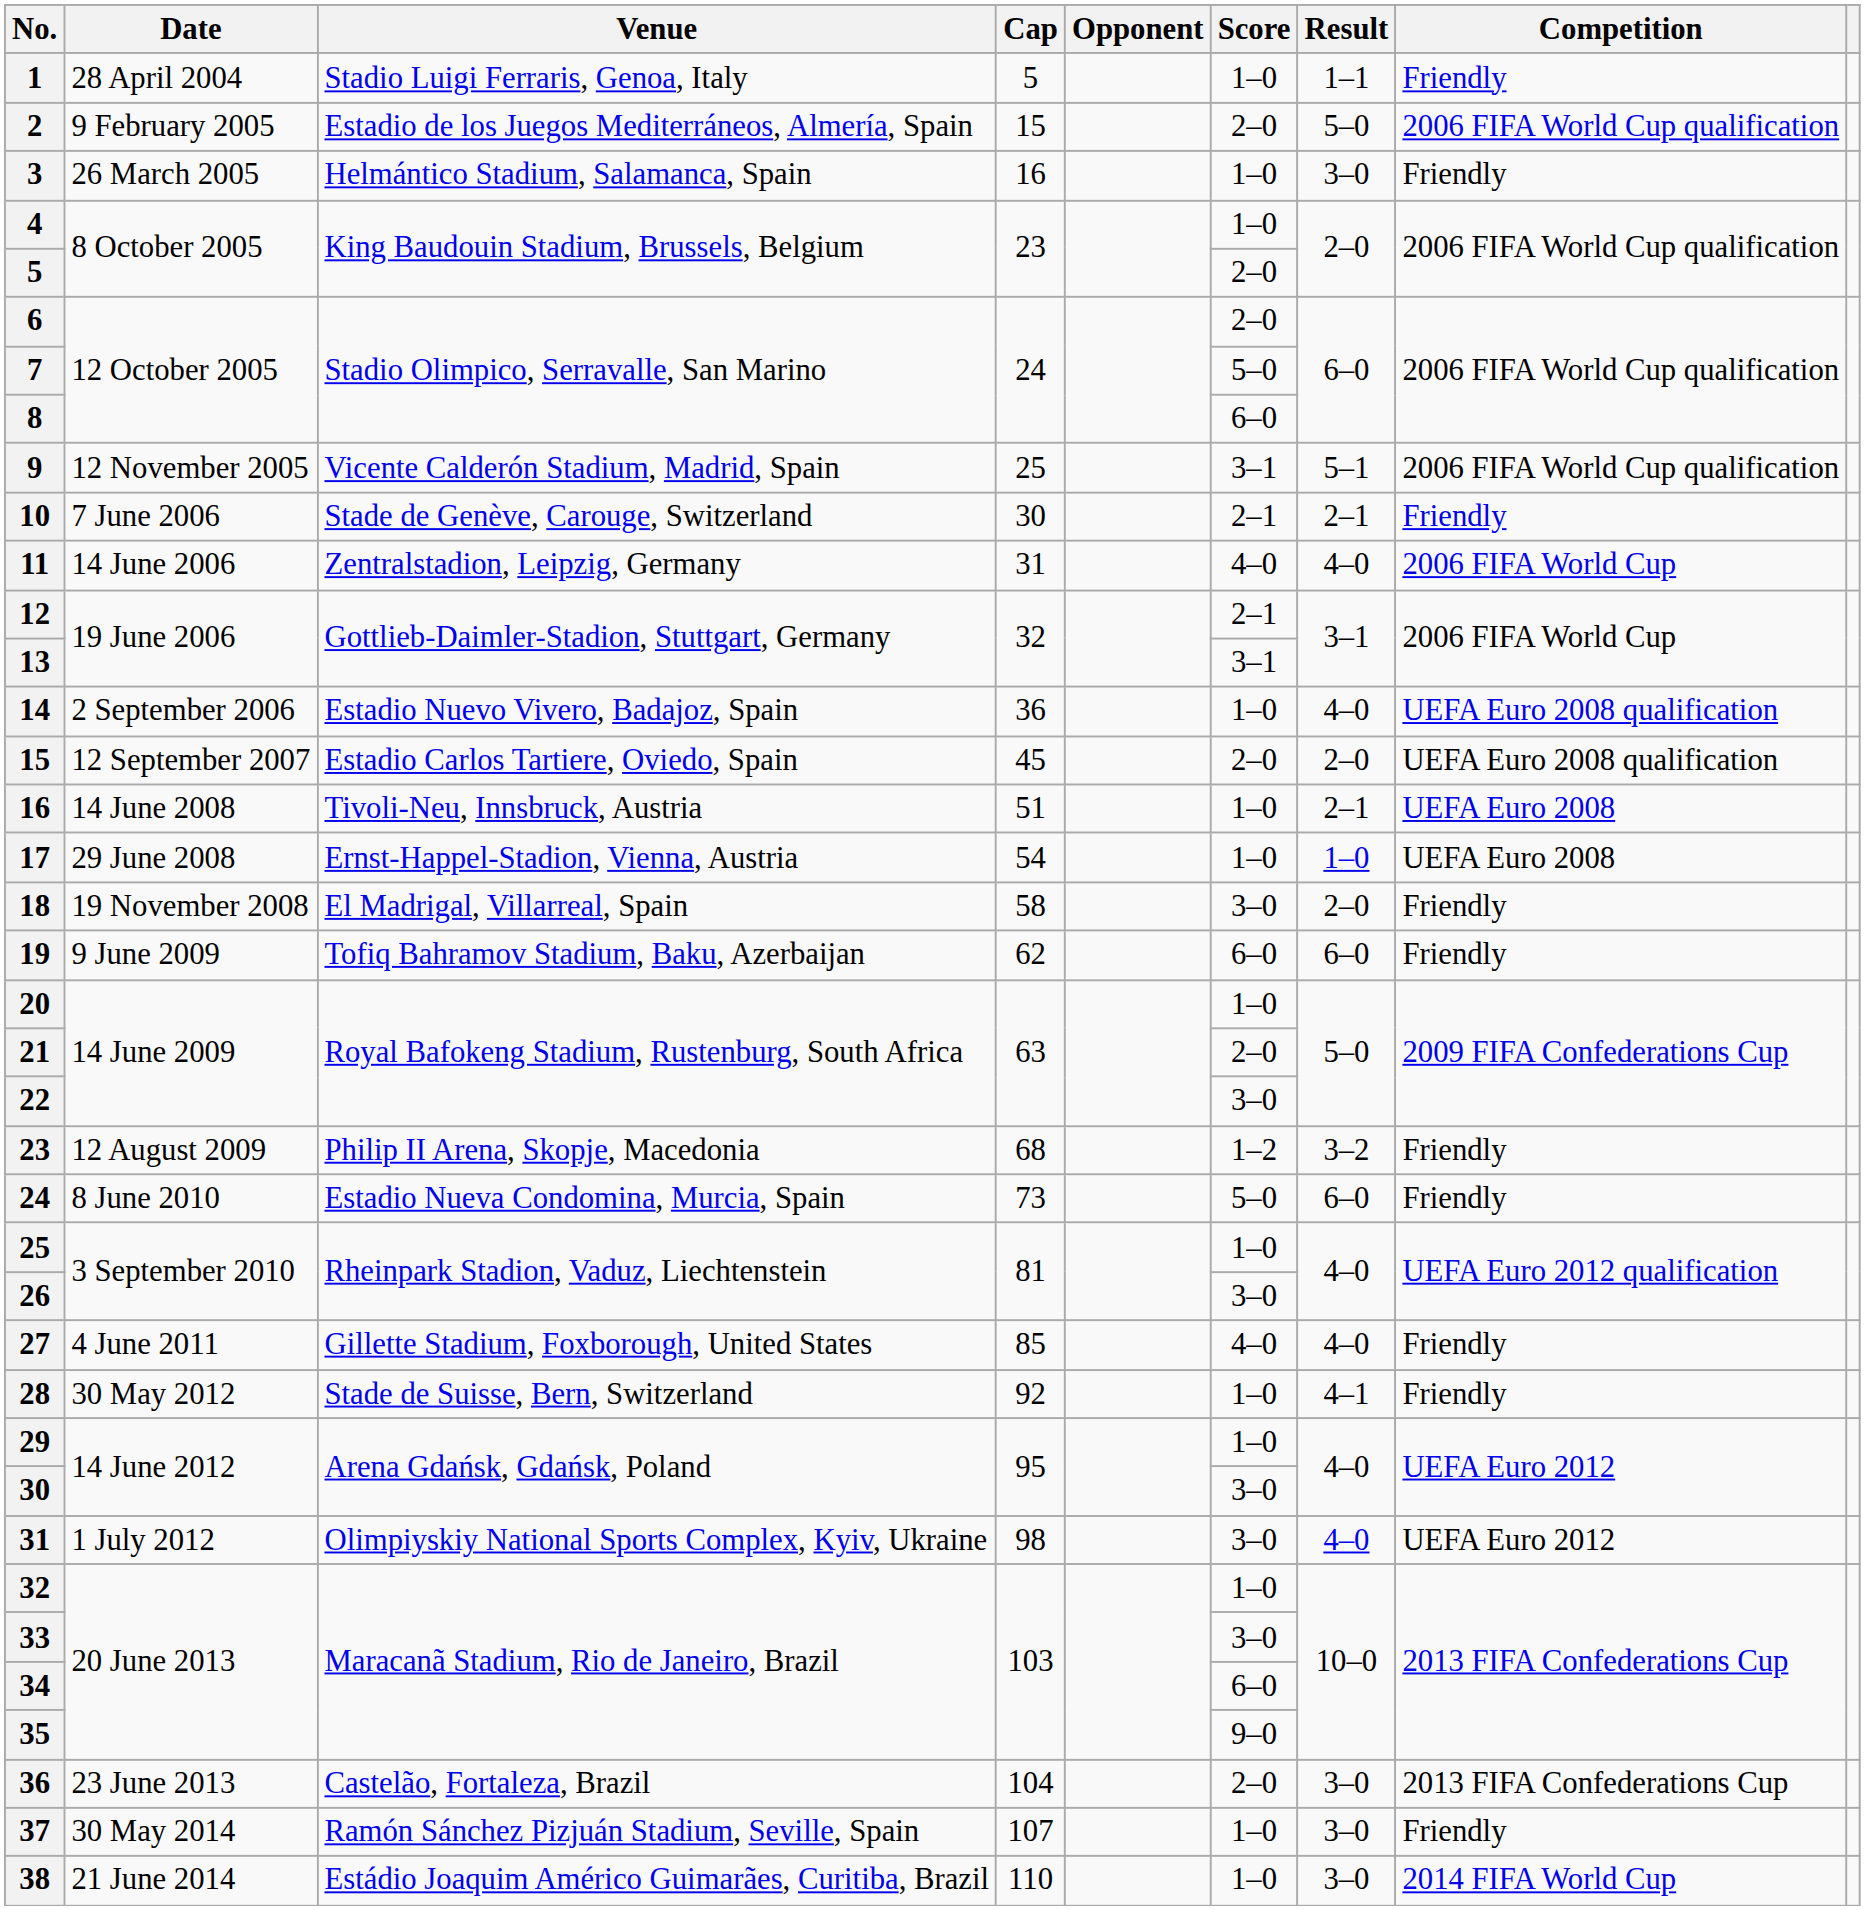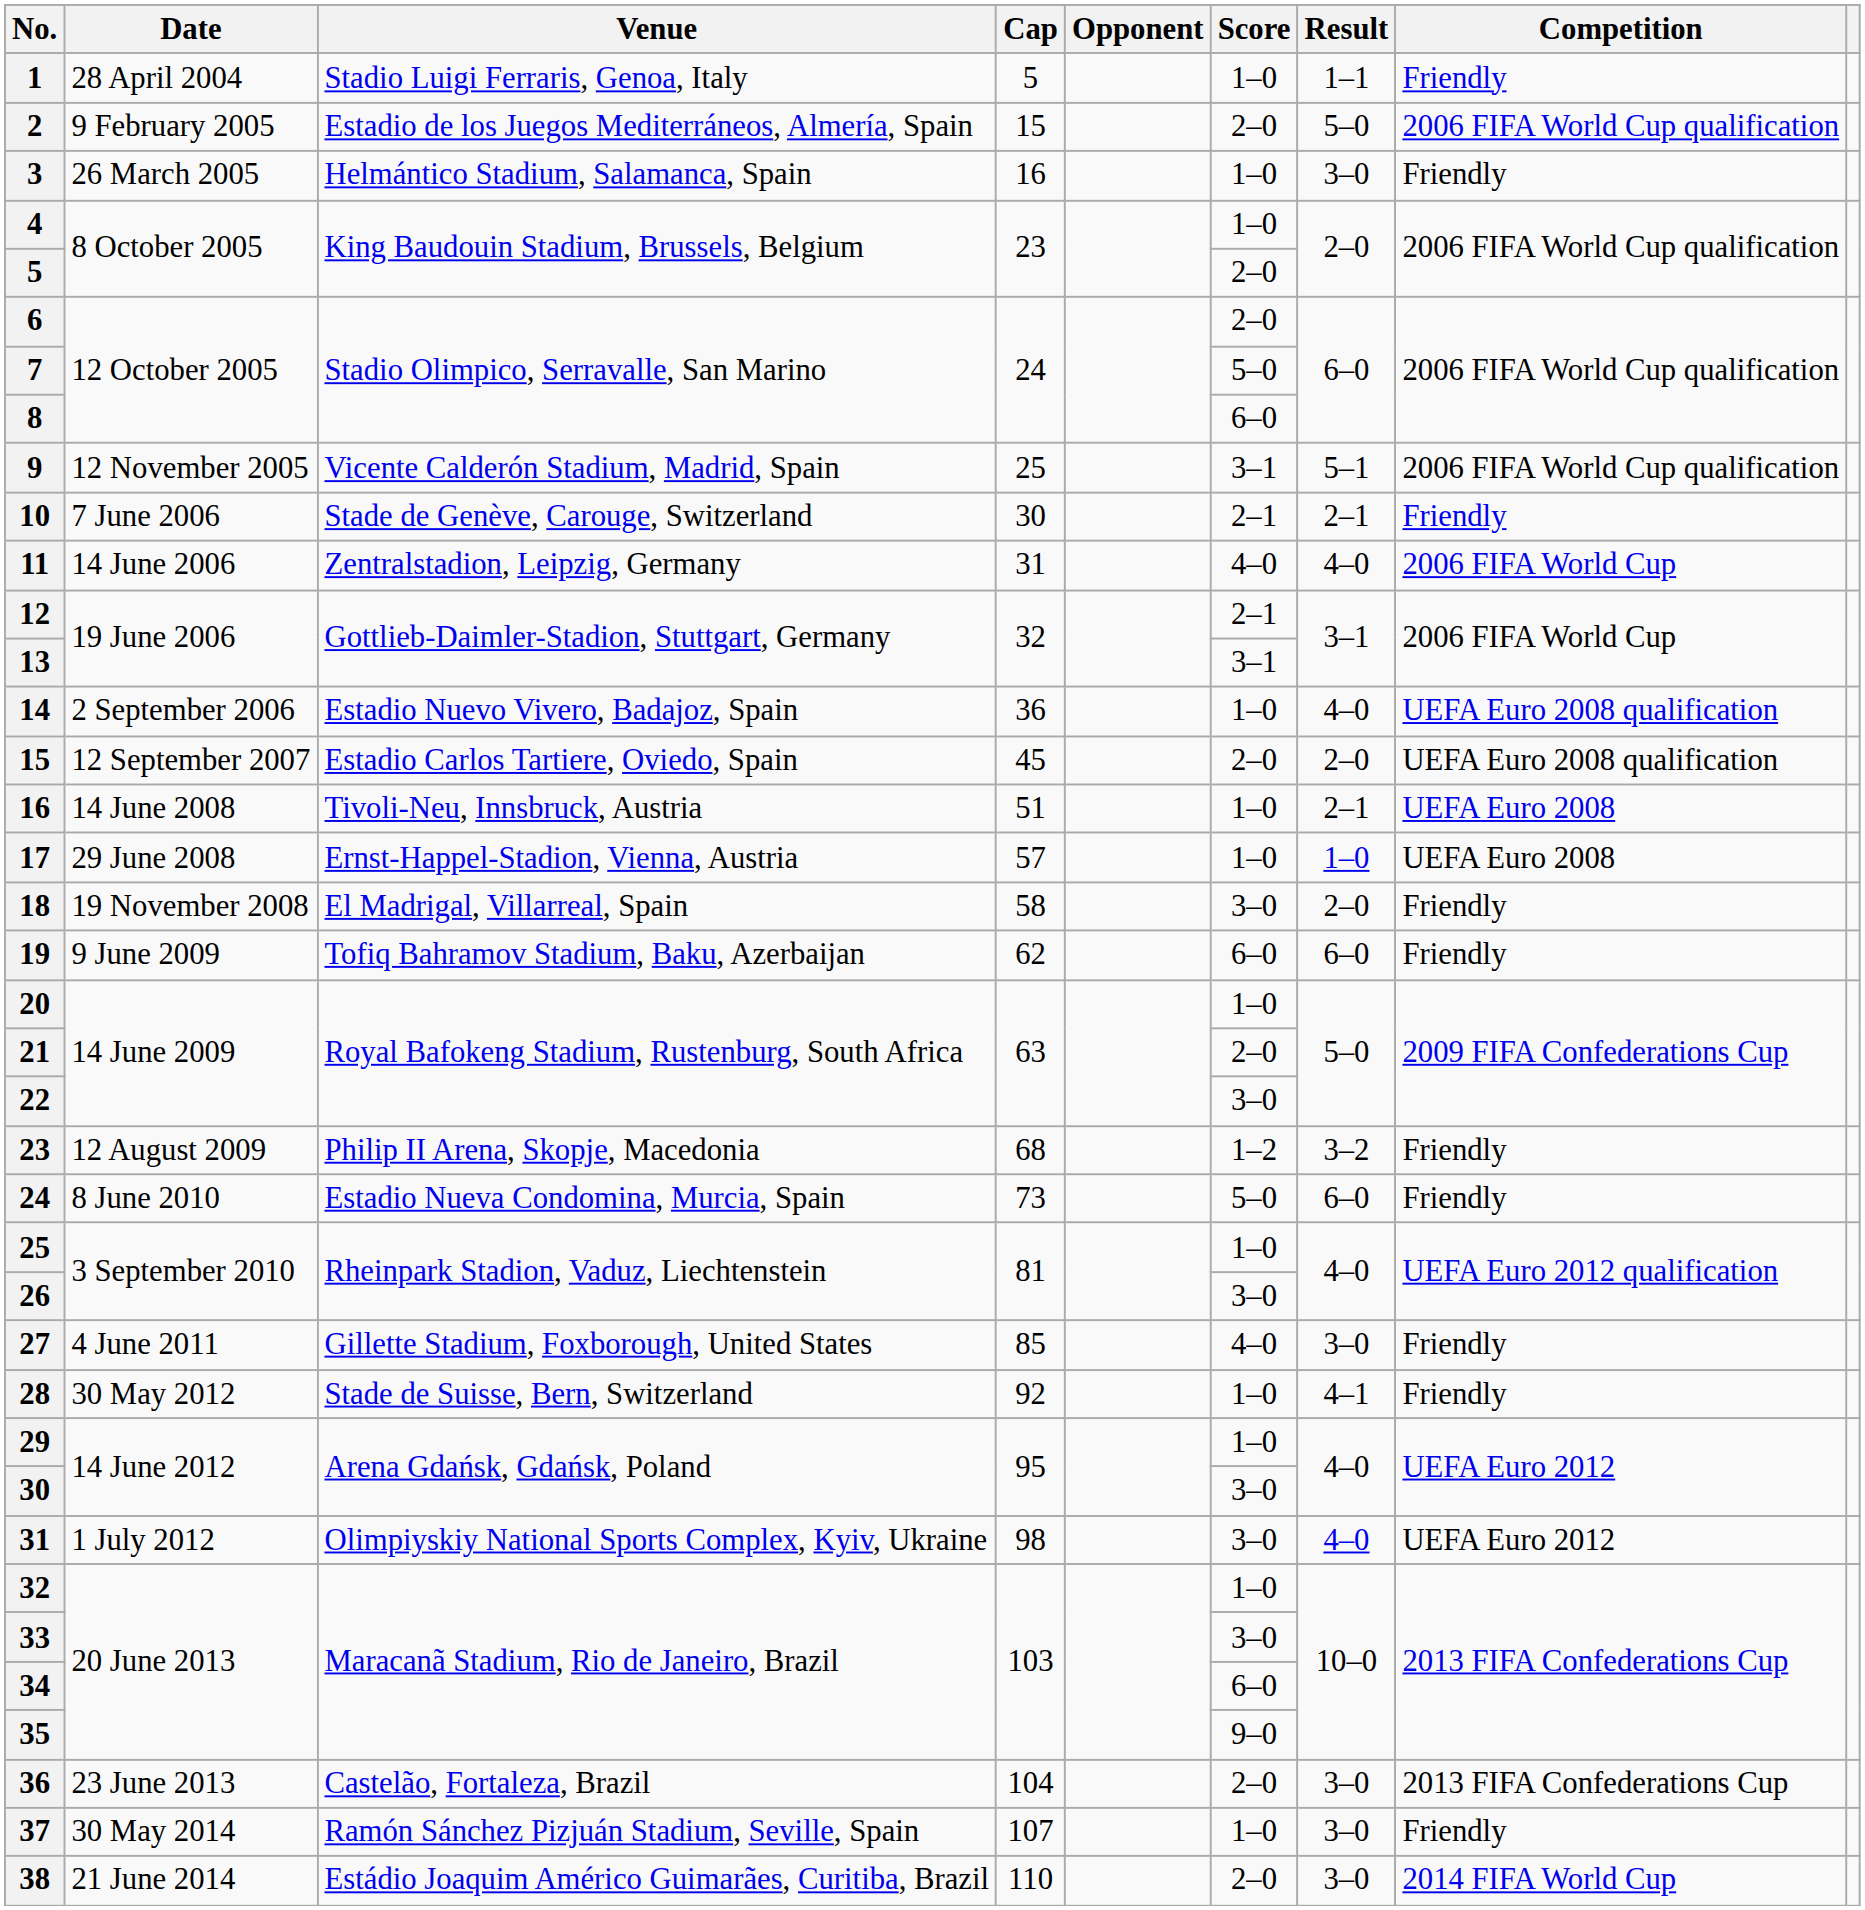17 | Cap: 54 -> 57
27 | Result: 4–0 -> 3–0
38 | Score: 1–0 -> 2–0
